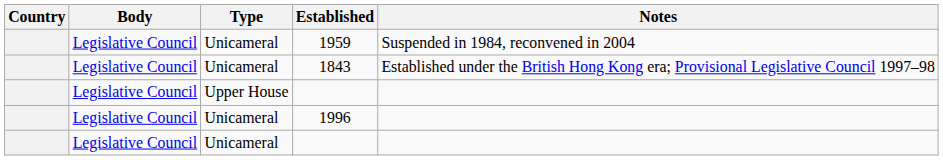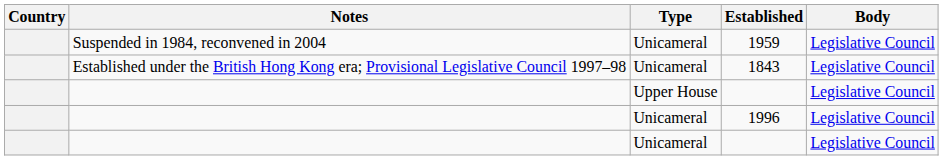columns swapped: Body <-> Notes
